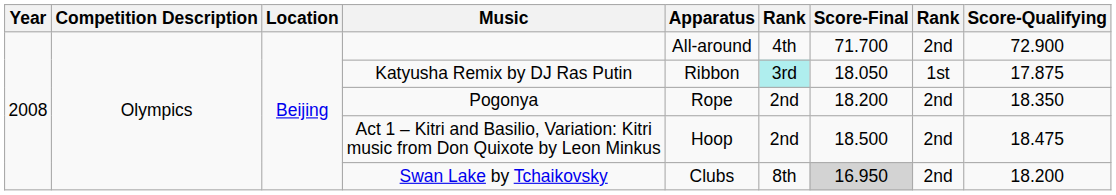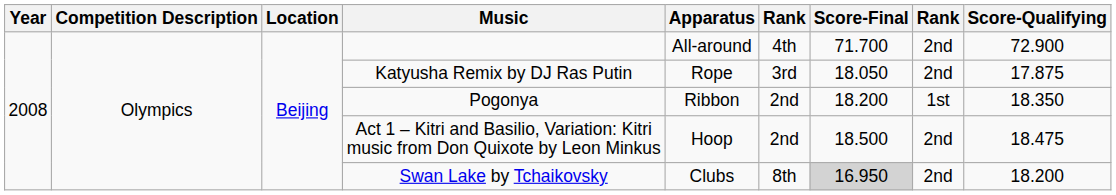Katyusha Remix by DJ Ras Putin | Apparatus: Ribbon -> Rope
Katyusha Remix by DJ Ras Putin | column 6: paleturquoise background -> no background
Katyusha Remix by DJ Ras Putin | column 8: 1st -> 2nd
Pogonya | Apparatus: Rope -> Ribbon
Pogonya | column 8: 2nd -> 1st
